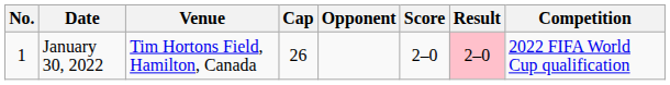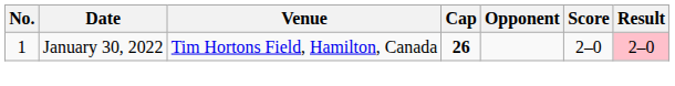- column: Competition | 2022 FIFA World Cup qualification
January 30, 2022 | Cap: normal -> bold
